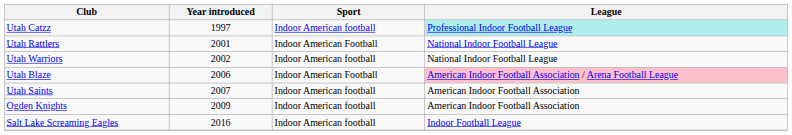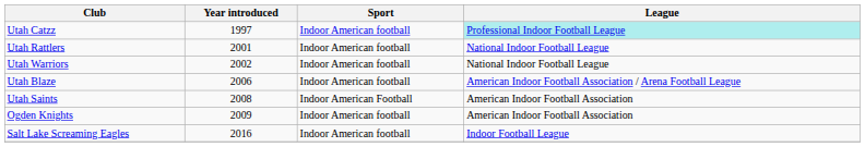Utah Rattlers | Sport: Indoor American Football -> Indoor American football
Utah Blaze | Sport: Indoor American Football -> Indoor American football
Utah Blaze | League: pink background -> no background
Utah Saints | Year introduced: 2007 -> 2008
Utah Saints | Sport: Indoor American football -> Indoor American Football
